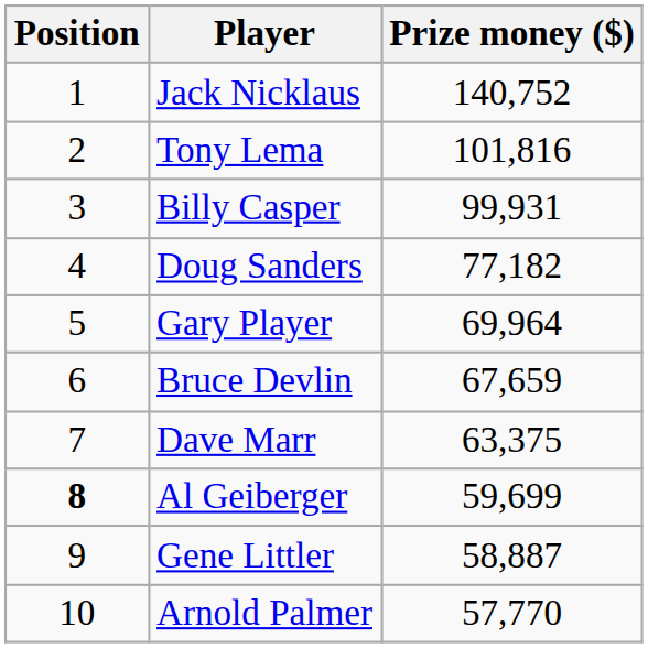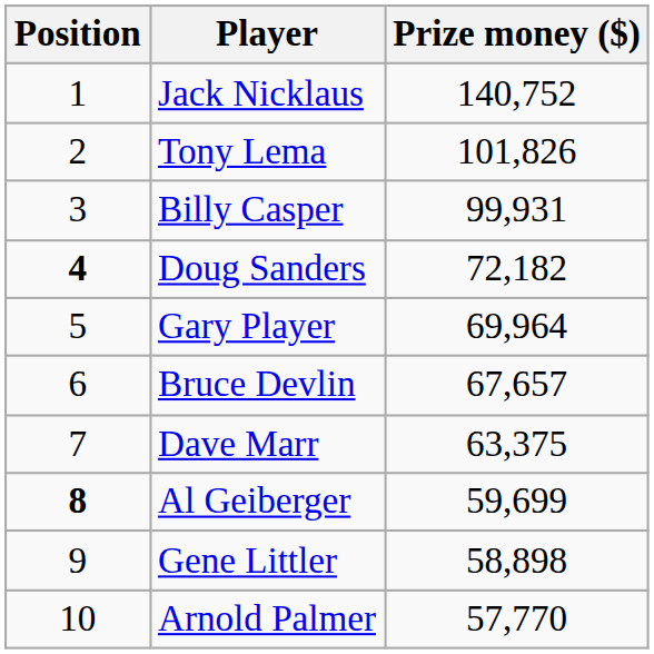Tony Lema | Prize money ($): 101,816 -> 101,826
Doug Sanders | Position: normal -> bold
Doug Sanders | Prize money ($): 77,182 -> 72,182
Bruce Devlin | Prize money ($): 67,659 -> 67,657
Gene Littler | Prize money ($): 58,887 -> 58,898
